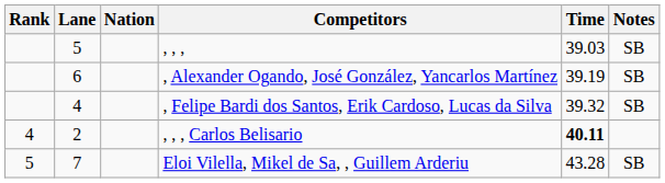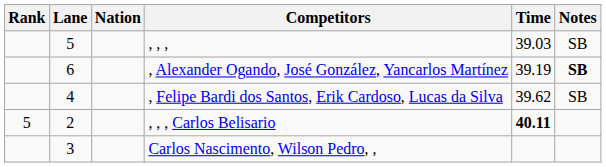, Alexander Ogando, José González, Yancarlos Martínez | Notes: normal -> bold
, Felipe Bardi dos Santos, Erik Cardoso, Lucas da Silva | Time: 39.32 -> 39.62
, , , Carlos Belisario | Rank: 4 -> 5
- row: 5 | 7 | Eloi Vilella, Mikel de Sa, , Guillem Arderiu | 43.28 | SB
+ row: 3 | Carlos Nascimento, Wilson Pedro, ,
